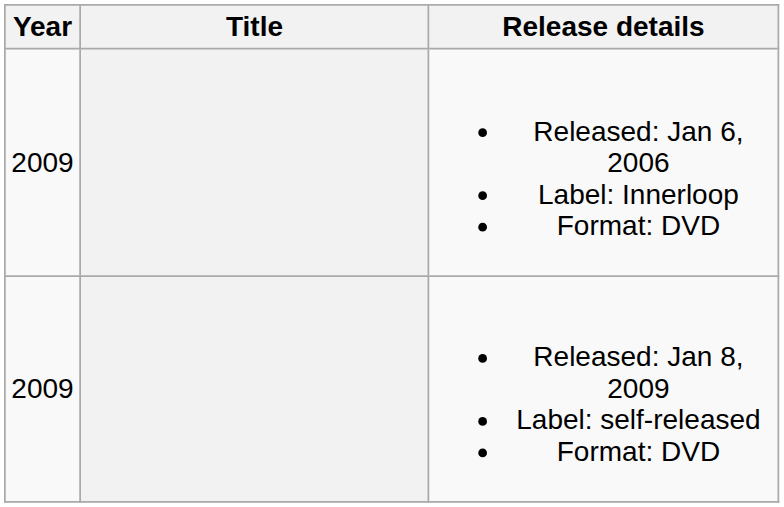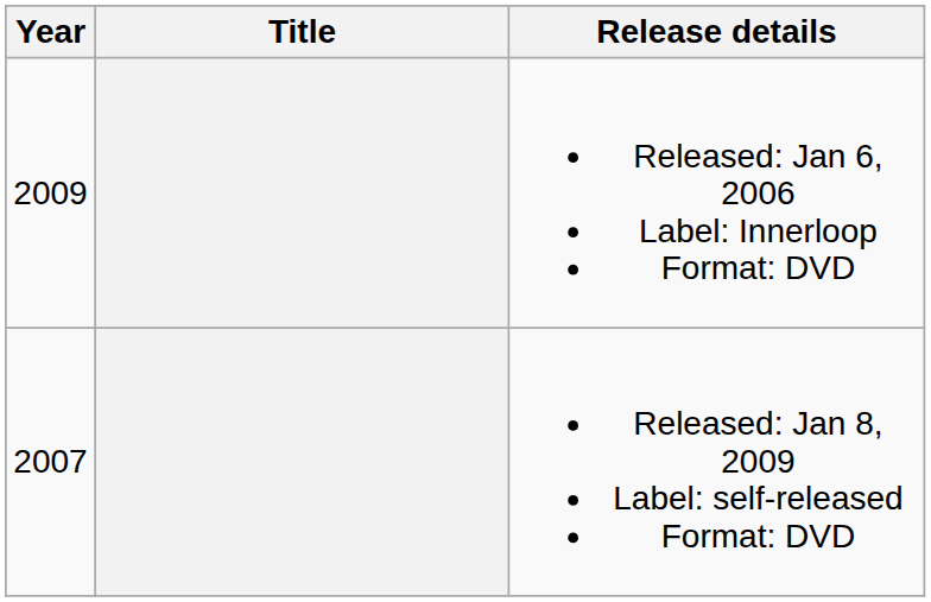Released: Jan 8, 2009 Label: self-released Format: DVD | Year: 2009 -> 2007
